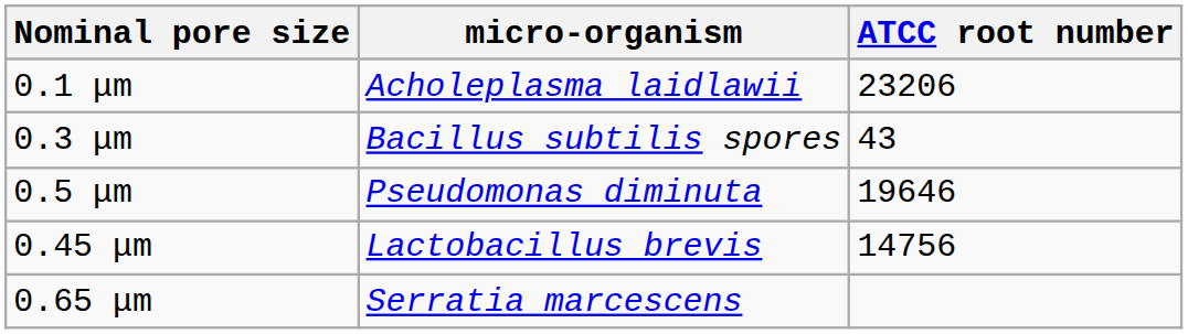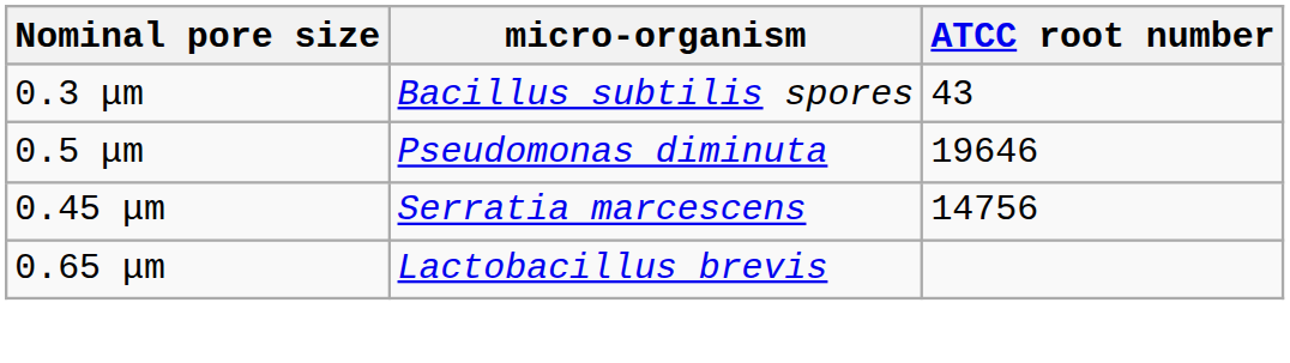- row: 0.1 μm | Acholeplasma laidlawii | 23206
0.45 μm | micro-organism: Lactobacillus brevis -> Serratia marcescens
0.65 μm | micro-organism: Serratia marcescens -> Lactobacillus brevis
